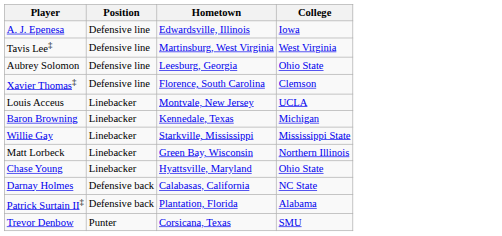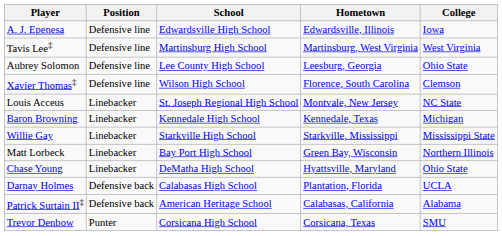+ column: School | Edwardsville High School | Martinsburg High School | Lee County High School | Wilson High School | St. Joseph Regional High School | Kennedale High School | Starkville High School | Bay Port High School | DeMatha High School | Calabasas High School | American Heritage School | Corsicana High School
Louis Acceus | College: UCLA -> NC State
Darnay Holmes | Hometown: Calabasas, California -> Plantation, Florida
Darnay Holmes | College: NC State -> UCLA
Patrick Surtain II‡ | Hometown: Plantation, Florida -> Calabasas, California
